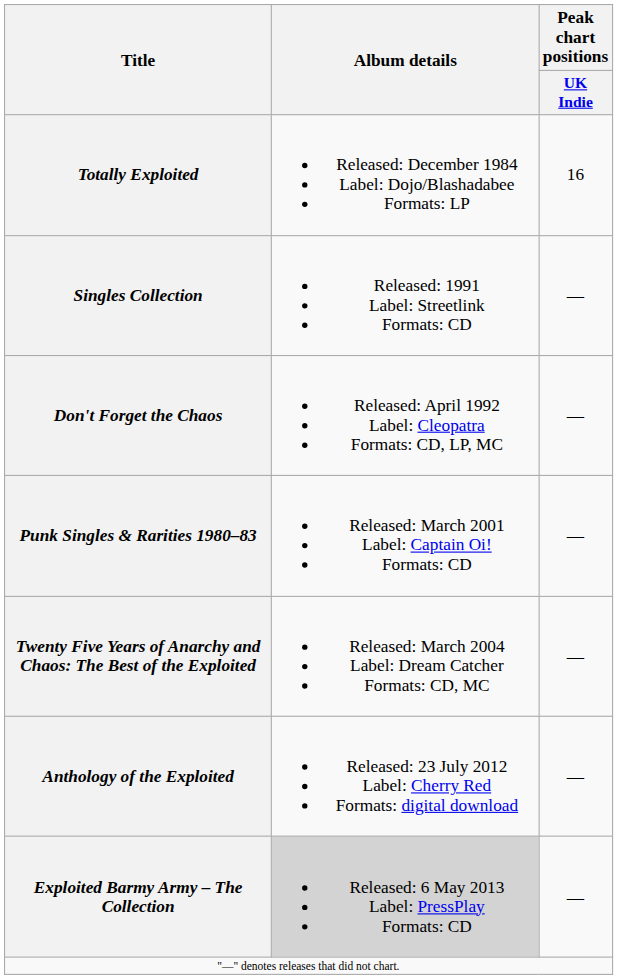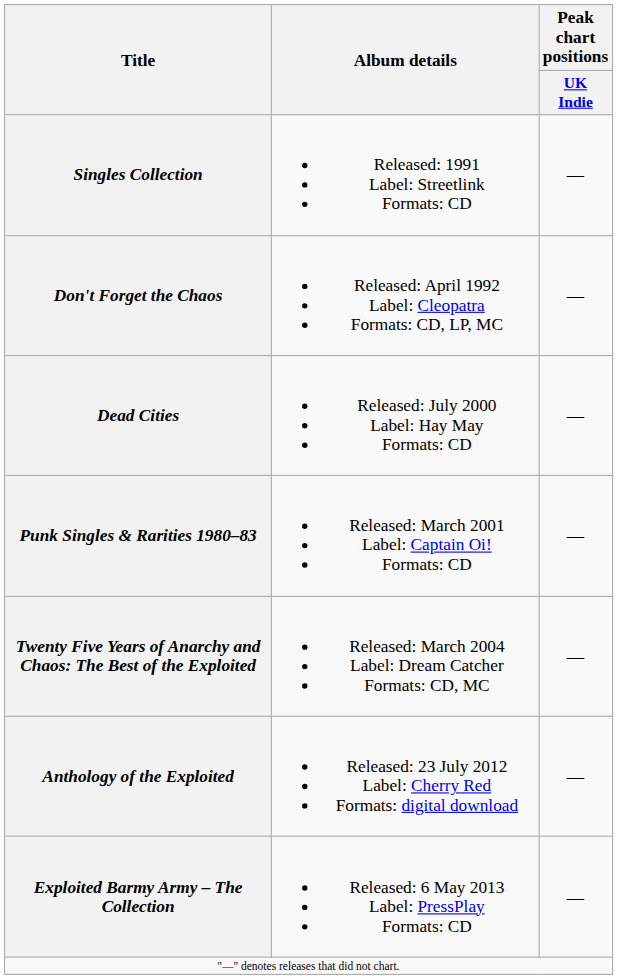- row: Totally Exploited | Released: December 1984 Label: Dojo/Blashadabee Formats: LP | 16
+ row: Dead Cities | Released: July 2000 Label: Hay May Formats: CD | —
Exploited Barmy Army – The Collection | Album details: lightgrey background -> no background
